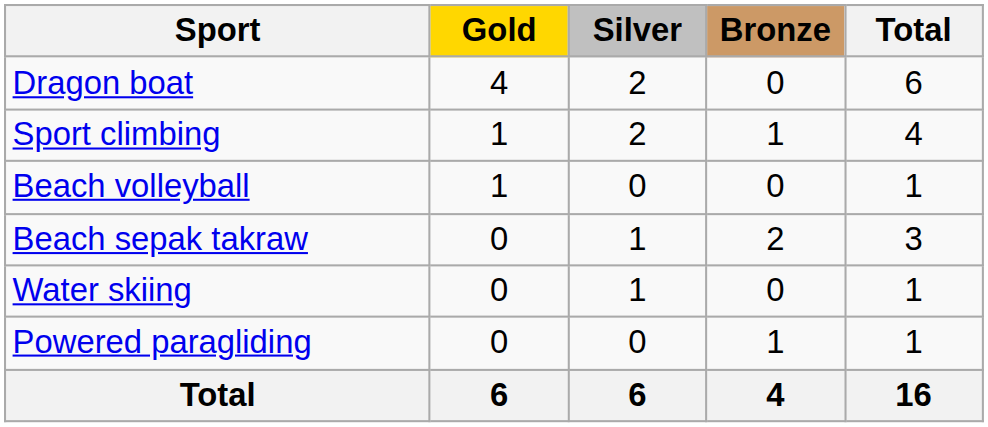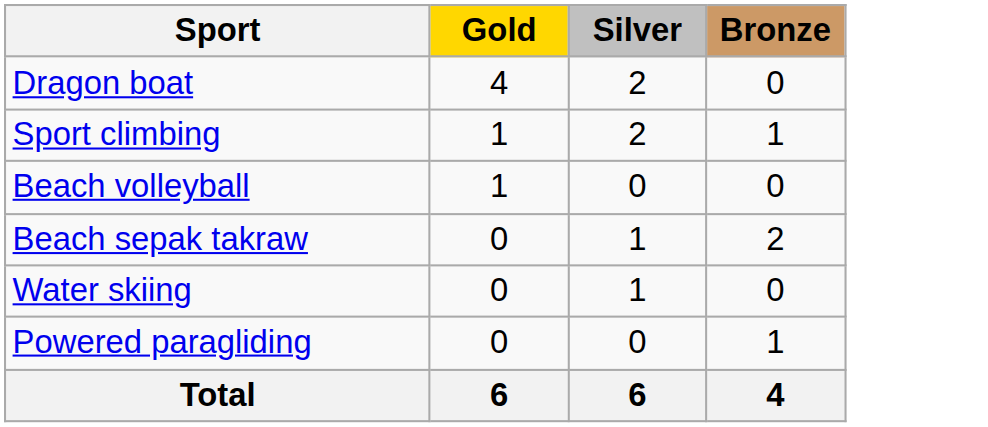- column: Total | 6 | 4 | 1 | 3 | 1 | 1 | 16
